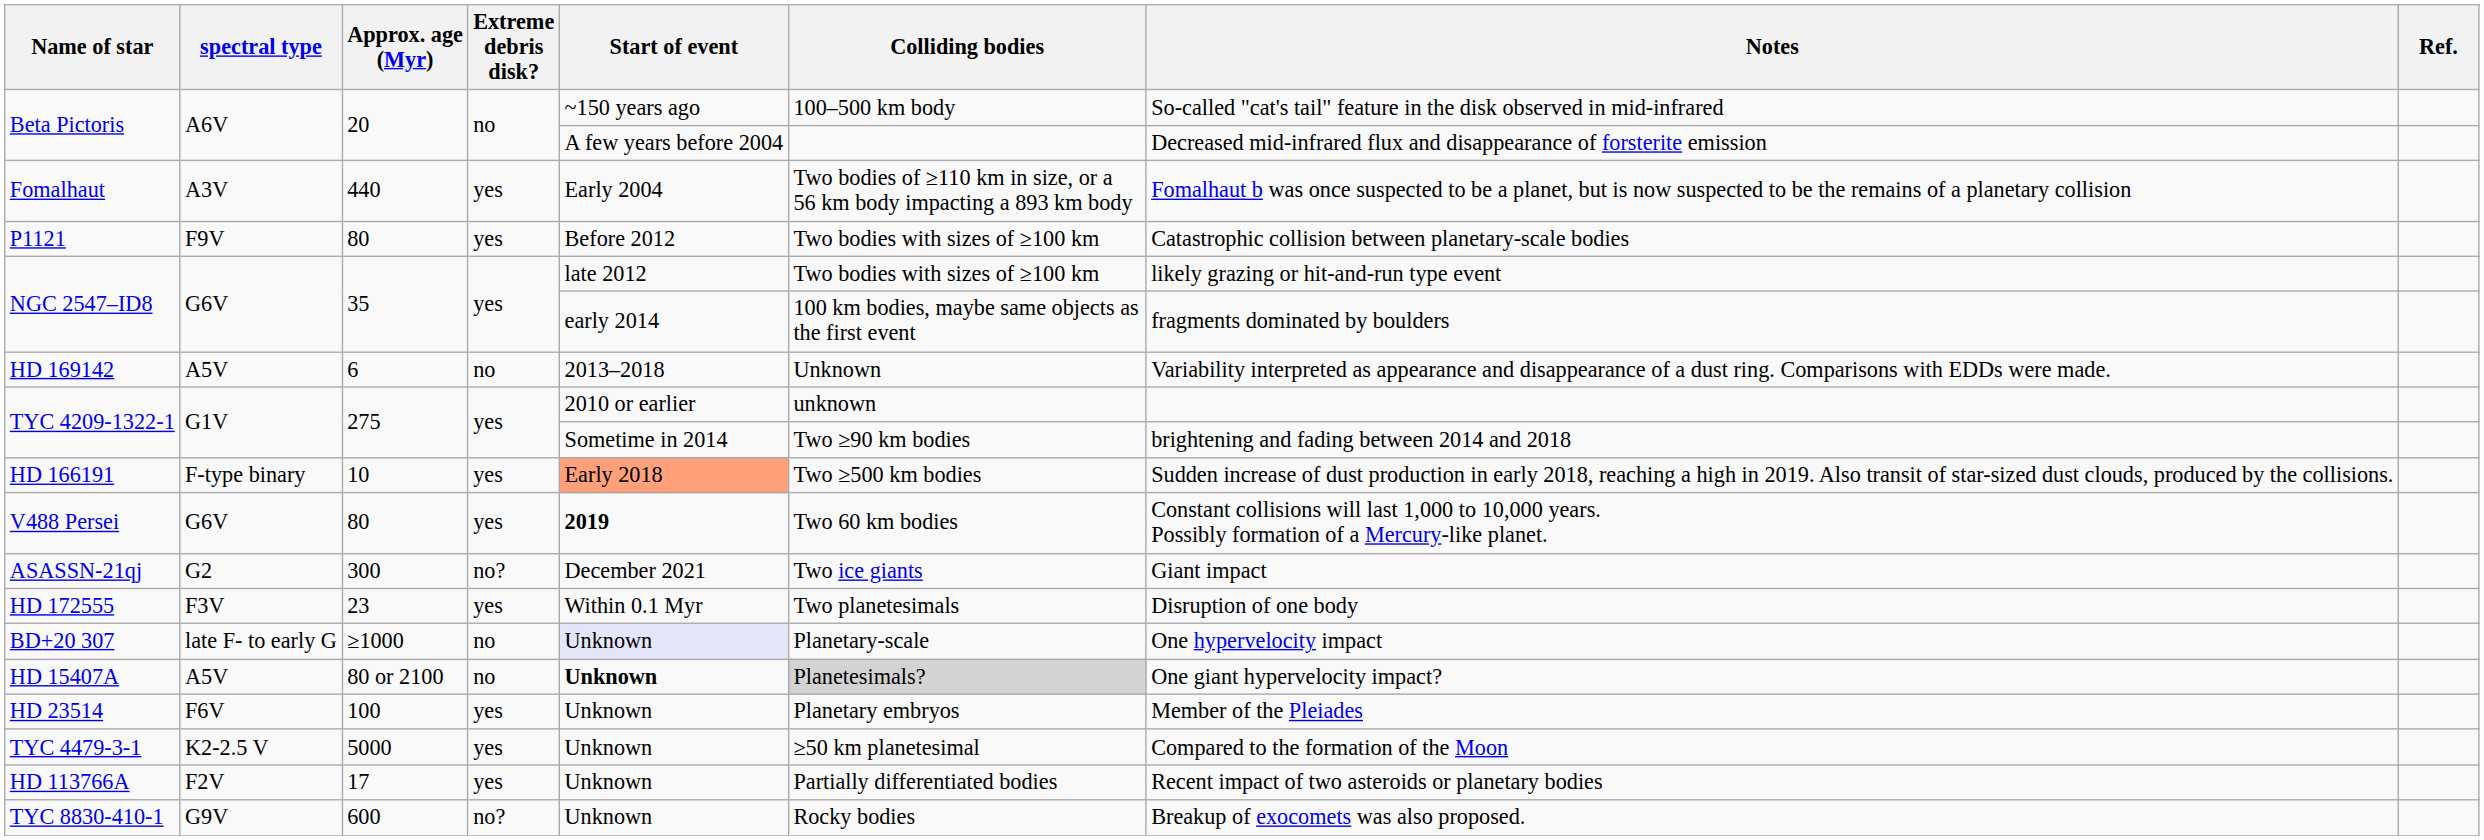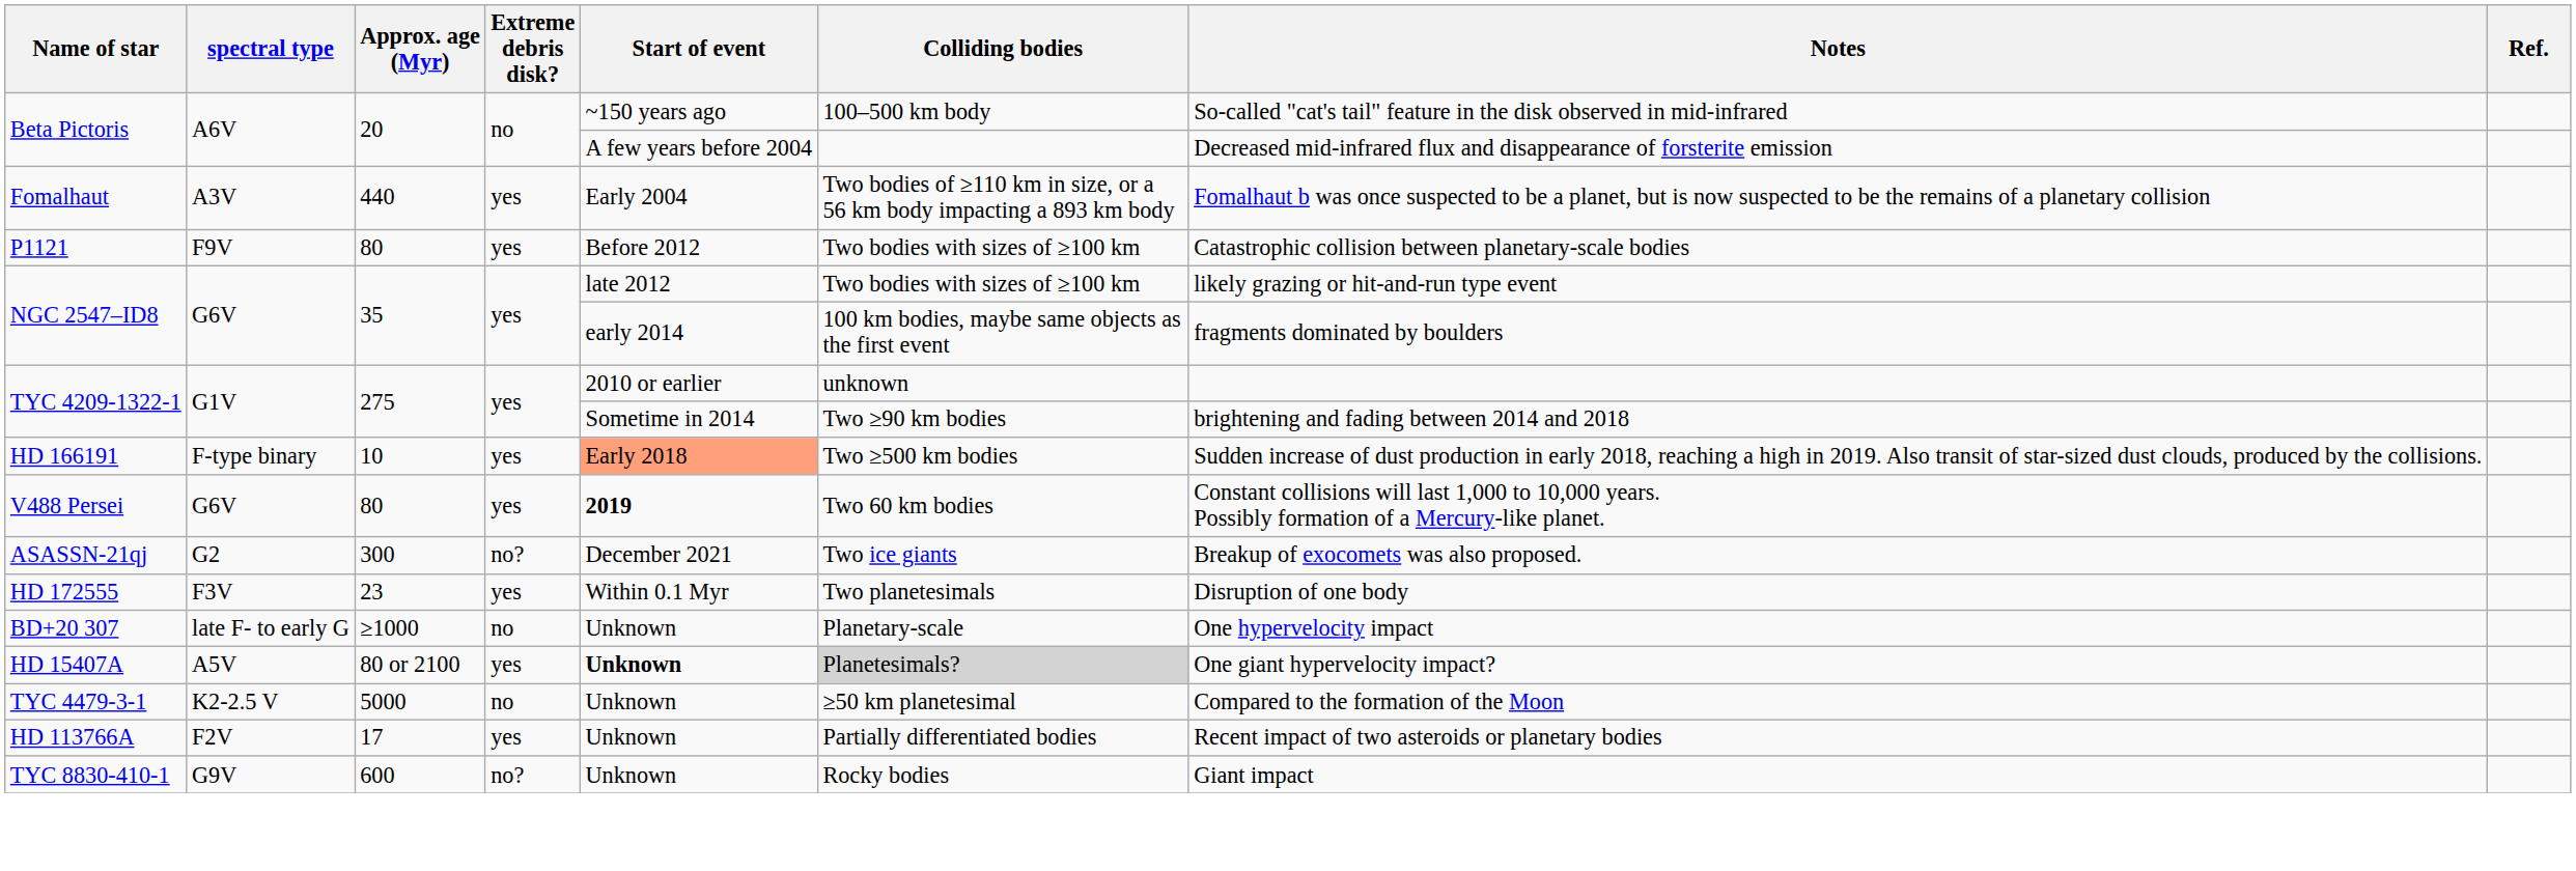- row: HD 169142 | A5V | 6 | no | 2013–2018 | Unknown | Variability interpreted as appearance and disappearance of a dust ring. Comparisons with EDDs were made.
ASASSN-21qj | Notes: Giant impact -> Breakup of exocomets was also proposed.
BD+20 307 | Start of event: lavender background -> no background
HD 15407A | Extreme debris disk?: no -> yes
- row: HD 23514 | F6V | 100 | yes | Unknown | Planetary embryos | Member of the Pleiades
TYC 4479-3-1 | Extreme debris disk?: yes -> no
TYC 8830-410-1 | Notes: Breakup of exocomets was also proposed. -> Giant impact
